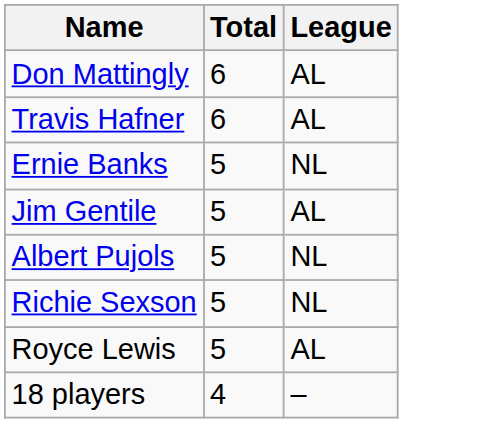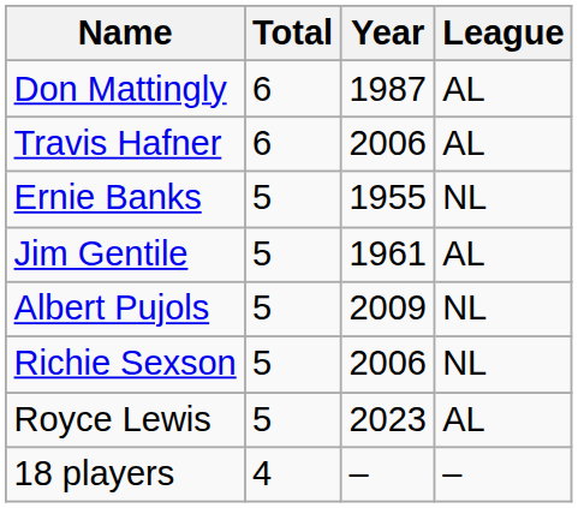+ column: Year | 1987 | 2006 | 1955 | 1961 | 2009 | 2006 | 2023 | –
